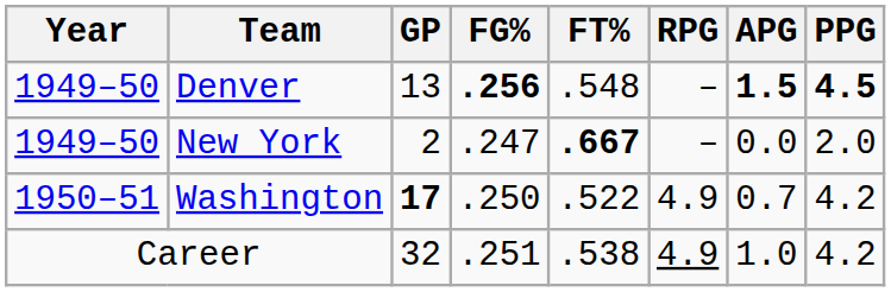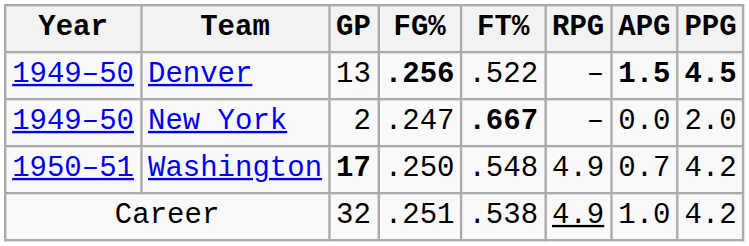Denver | FT%: .548 -> .522
Washington | FT%: .522 -> .548
